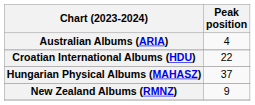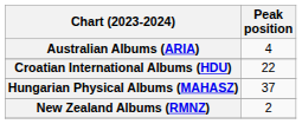New Zealand Albums (RMNZ) | Peak position: 9 -> 2
